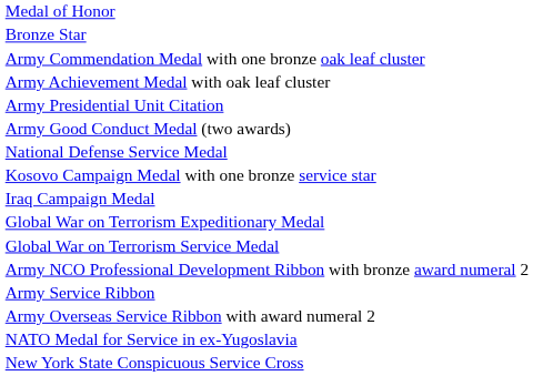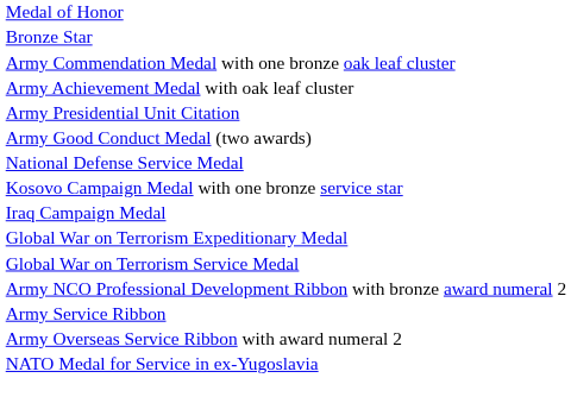- row: New York State Conspicuous Service Cross
